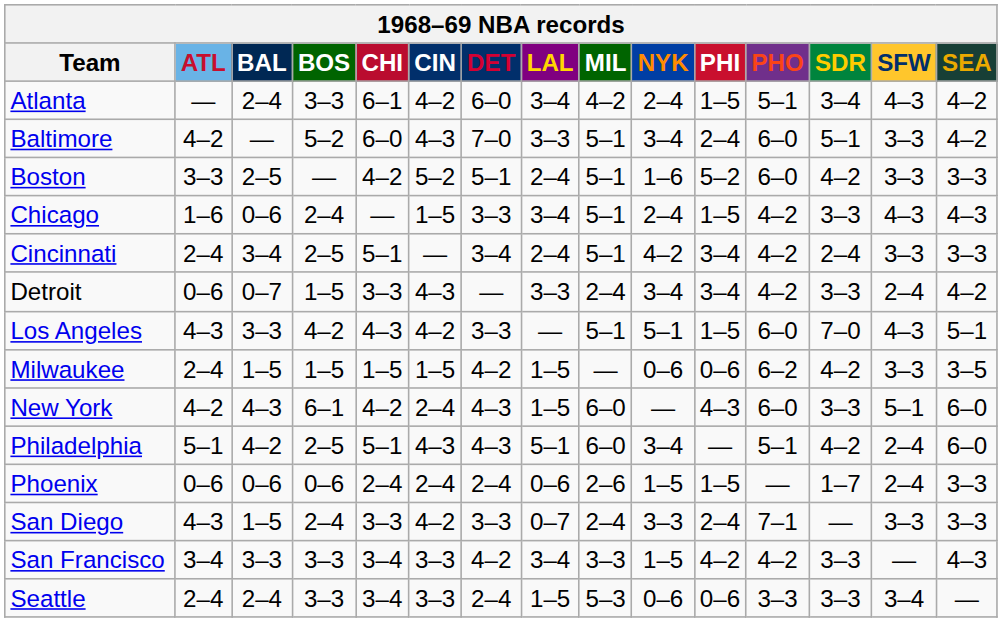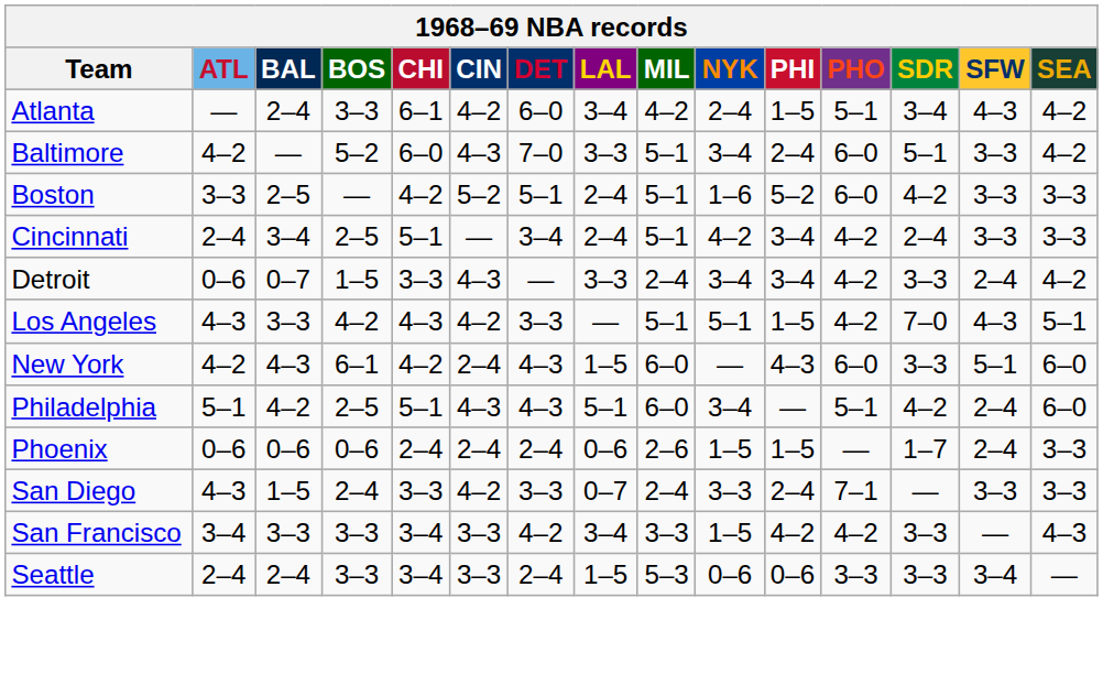- row: Chicago | 1–6 | 0–6 | 2–4 | — | 1–5 | 3–3 | 3–4 | 5–1 | 2–4 | 1–5 | 4–2 | 3–3 | 4–3 | 4–3
Los Angeles | PHO: 6–0 -> 4–2
- row: Milwaukee | 2–4 | 1–5 | 1–5 | 1–5 | 1–5 | 4–2 | 1–5 | — | 0–6 | 0–6 | 6–2 | 4–2 | 3–3 | 3–5
